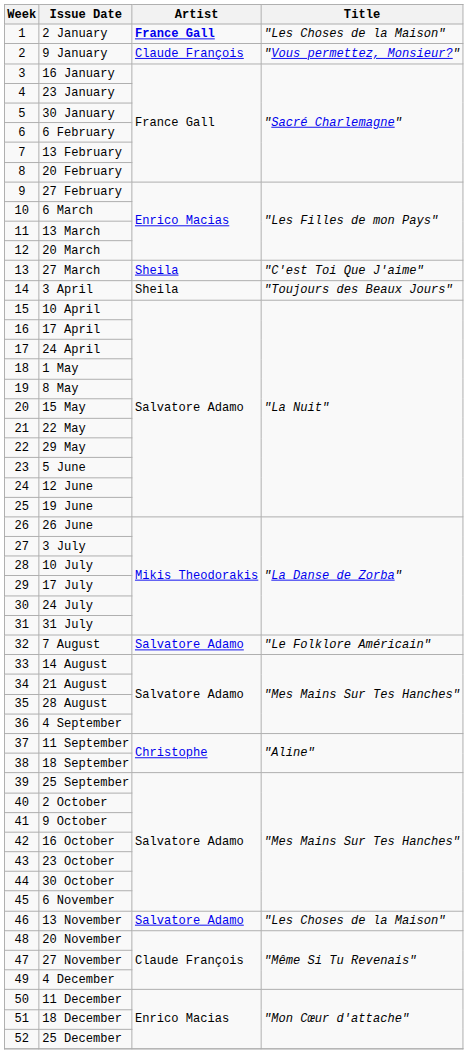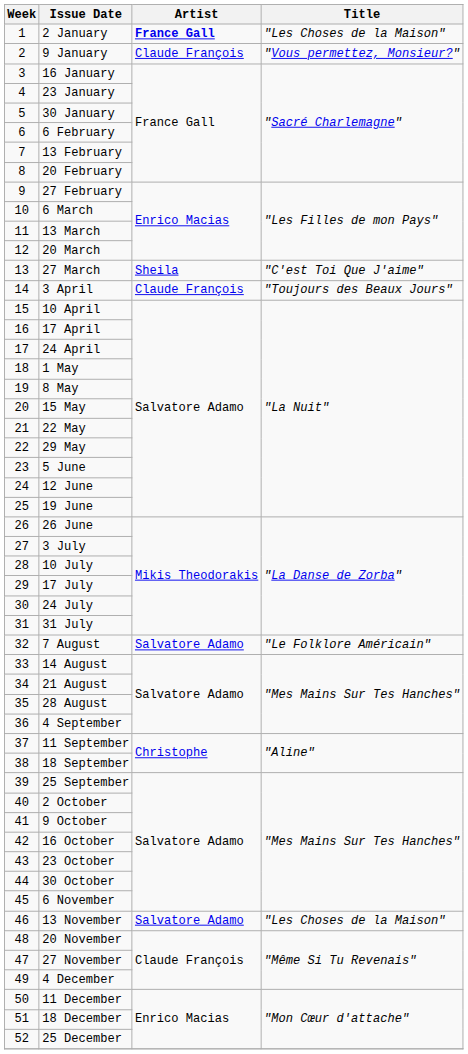3 April | Artist: Sheila -> Claude François
